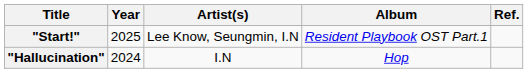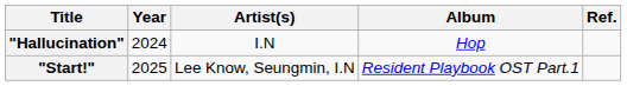rows swapped: "Hallucination" <-> "Start!"
